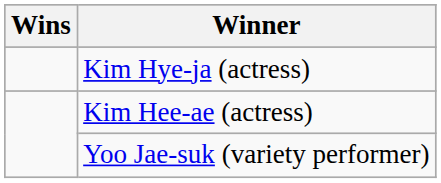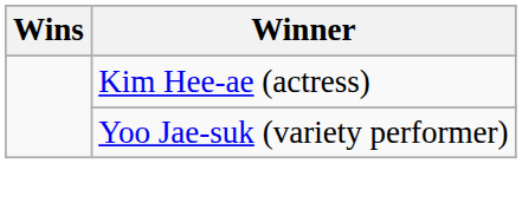- row: Kim Hye-ja (actress)
